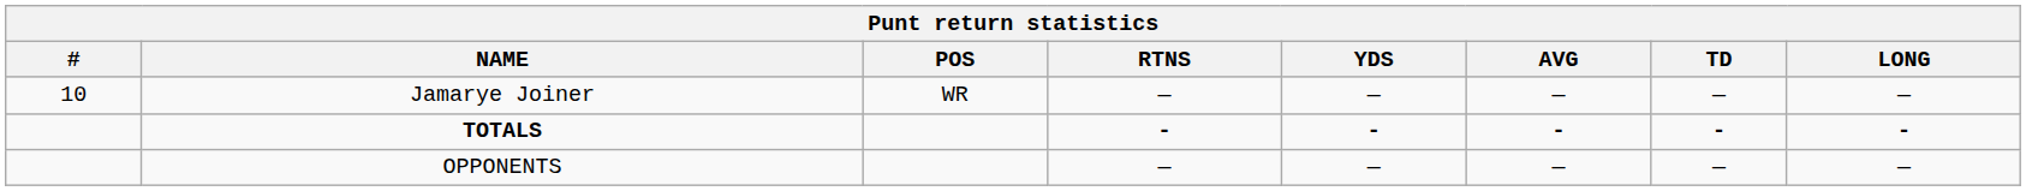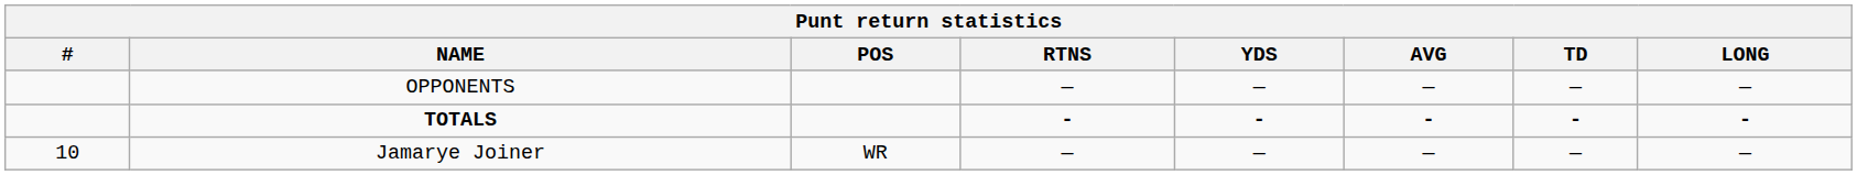rows swapped: Jamarye Joiner <-> OPPONENTS
